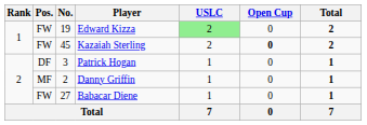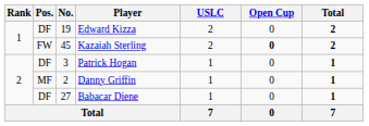Edward Kizza | Pos.: FW -> DF
Edward Kizza | USLC: lightgreen background -> no background
Babacar Diene | Pos.: FW -> DF
